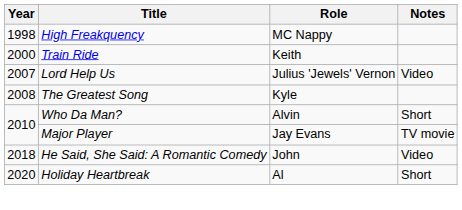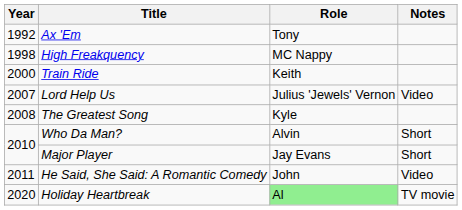+ row: 1992 | Ax 'Em | Tony
Major Player | Notes: TV movie -> Short
He Said, She Said: A Romantic Comedy | Year: 2018 -> 2011
Holiday Heartbreak | Role: no background -> lightgreen background
Holiday Heartbreak | Notes: Short -> TV movie
